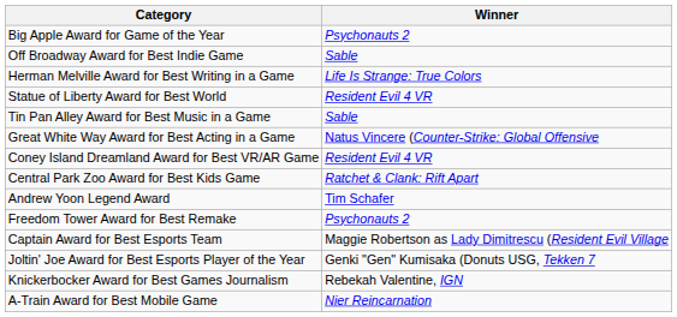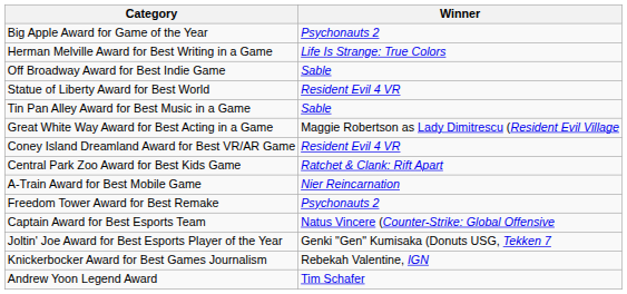rows swapped: Off Broadway Award for Best Indie Game <-> Herman Melville Award for Best Writing in a Game
Great White Way Award for Best Acting in a Game | Winner: Natus Vincere (Counter-Strike: Global Offensive -> Maggie Robertson as Lady Dimitrescu (Resident Evil Village
rows swapped: A-Train Award for Best Mobile Game <-> Andrew Yoon Legend Award
Captain Award for Best Esports Team | Winner: Maggie Robertson as Lady Dimitrescu (Resident Evil Village -> Natus Vincere (Counter-Strike: Global Offensive
